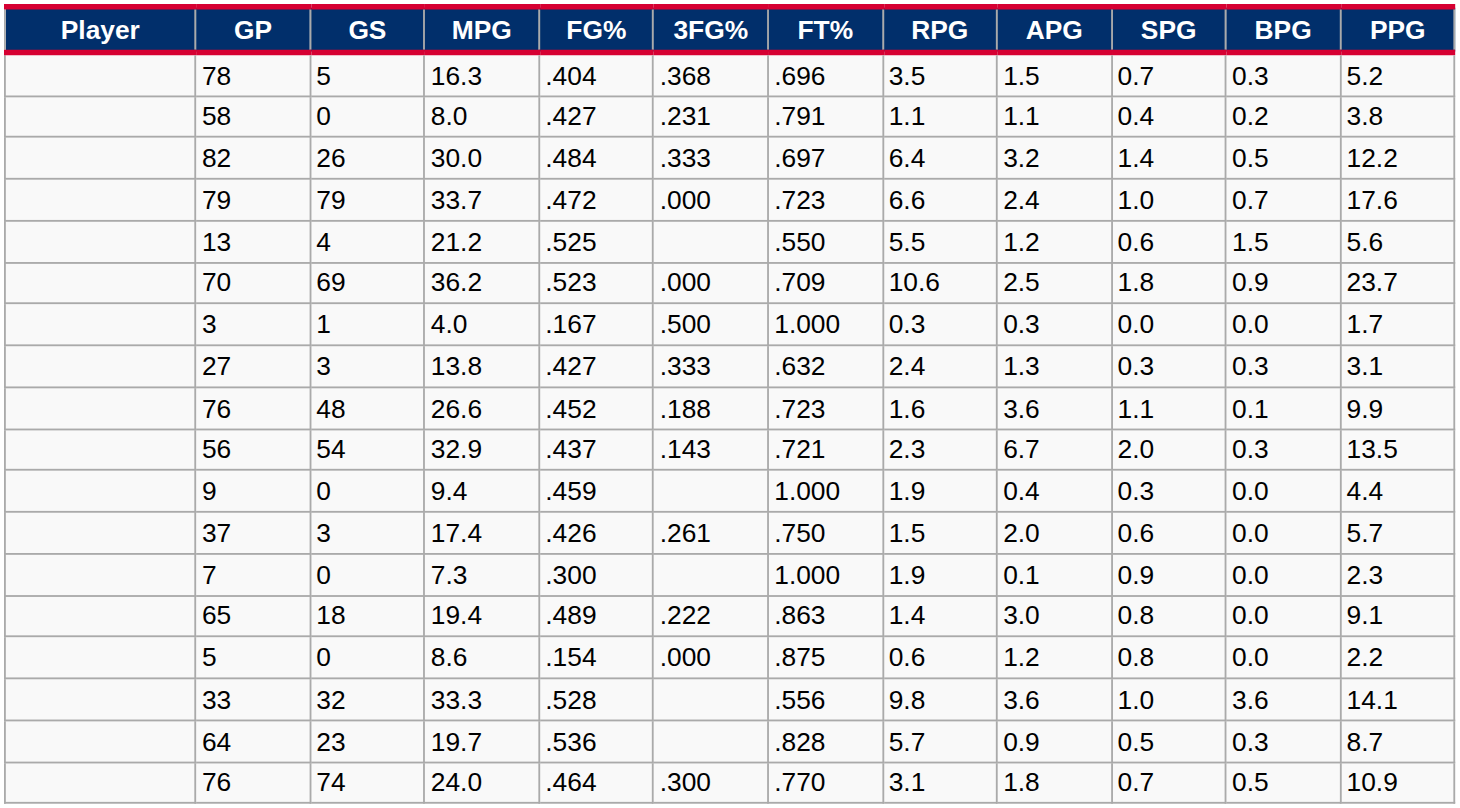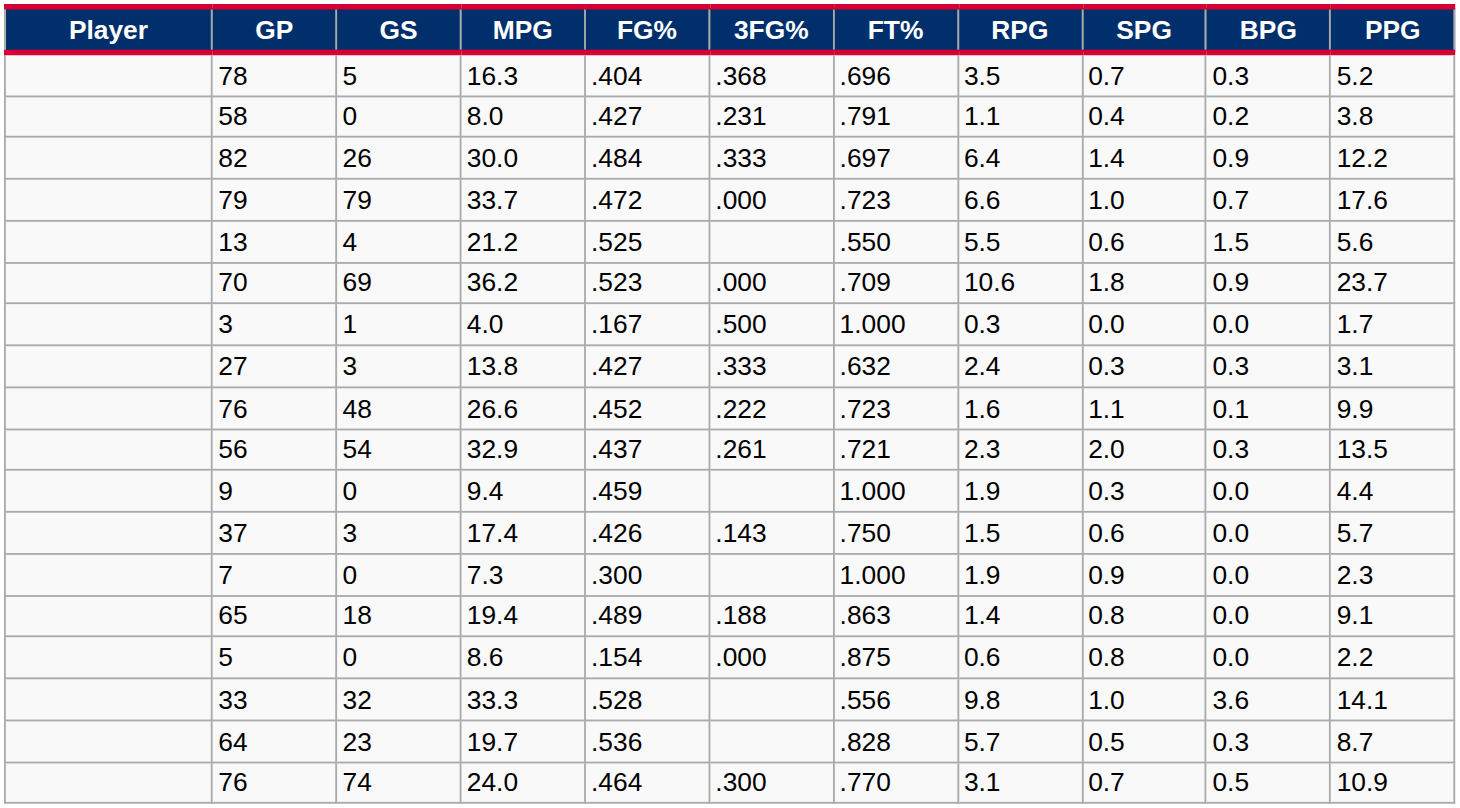- column: APG | 1.5 | 1.1 | 3.2 | 2.4 | 1.2 | 2.5 | 0.3 | 1.3 | 3.6 | 6.7 | 0.4 | 2.0 | 0.1 | 3.0 | 1.2 | 3.6 | 0.9 | 1.8
30.0 | BPG: 0.5 -> 0.9
26.6 | 3FG%: .188 -> .222
32.9 | 3FG%: .143 -> .261
17.4 | 3FG%: .261 -> .143
19.4 | 3FG%: .222 -> .188
